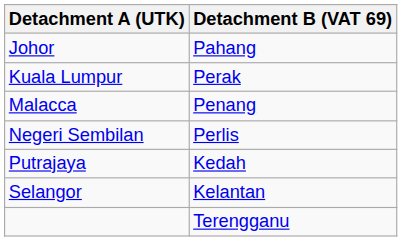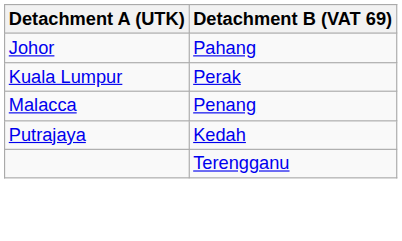- row: Negeri Sembilan | Perlis
- row: Selangor | Kelantan
